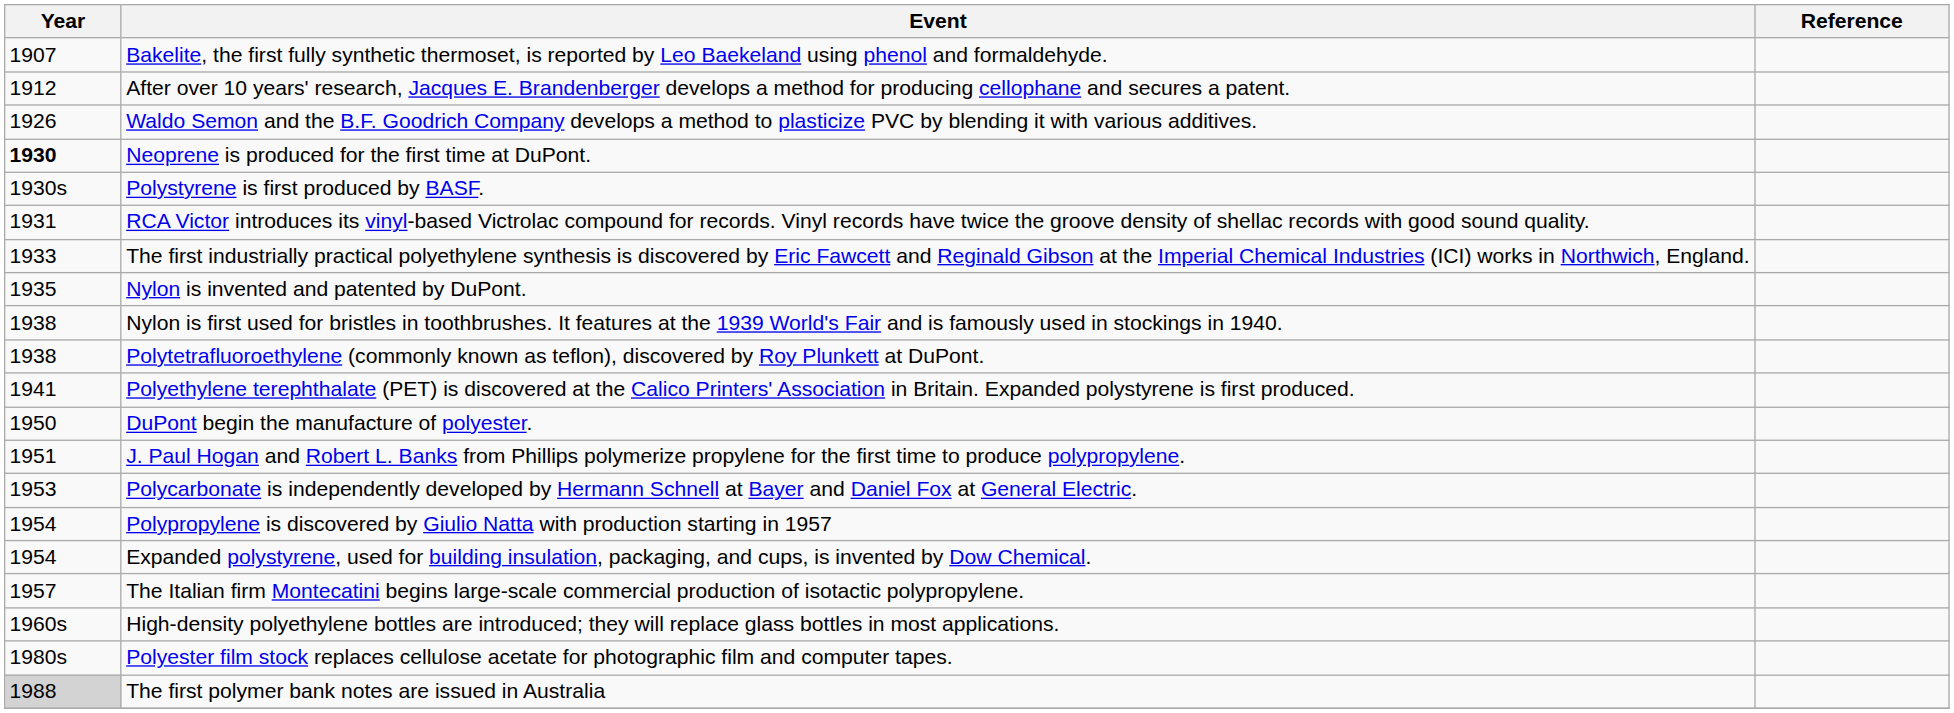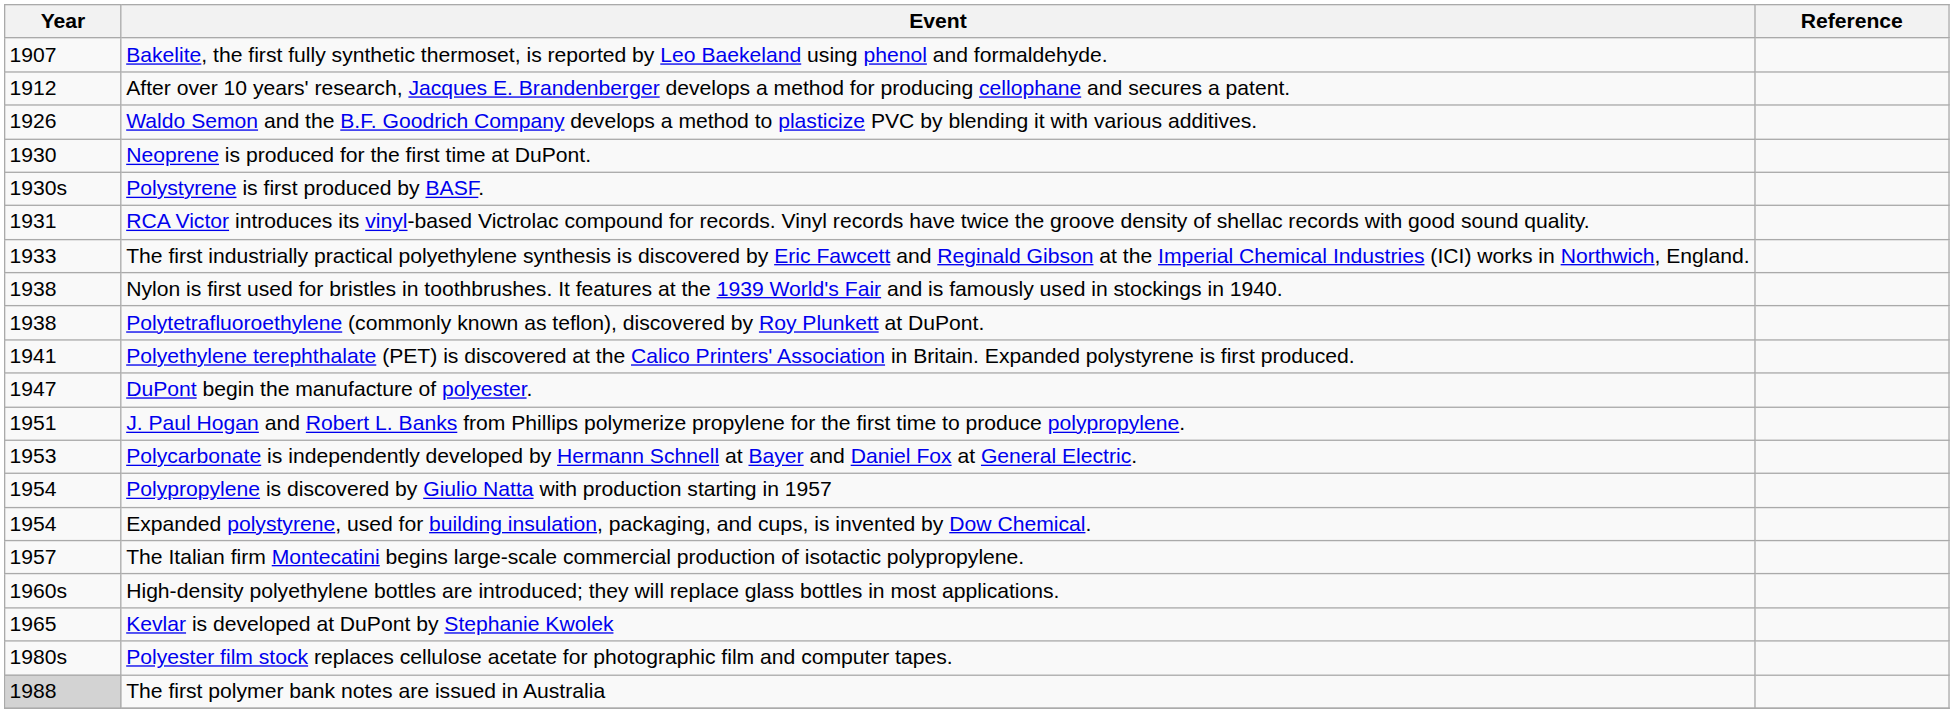Neoprene is produced for the first time at DuPont. | Year: bold -> normal
- row: 1935 | Nylon is invented and patented by DuPont.
DuPont begin the manufacture of polyester. | Year: 1950 -> 1947
+ row: 1965 | Kevlar is developed at DuPont by Stephanie Kwolek
